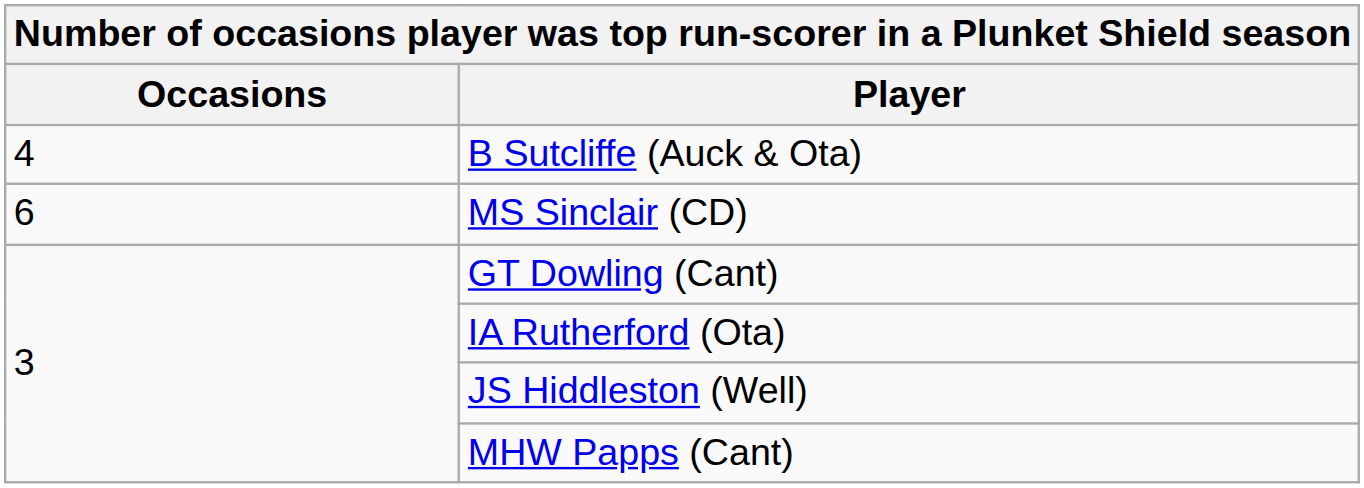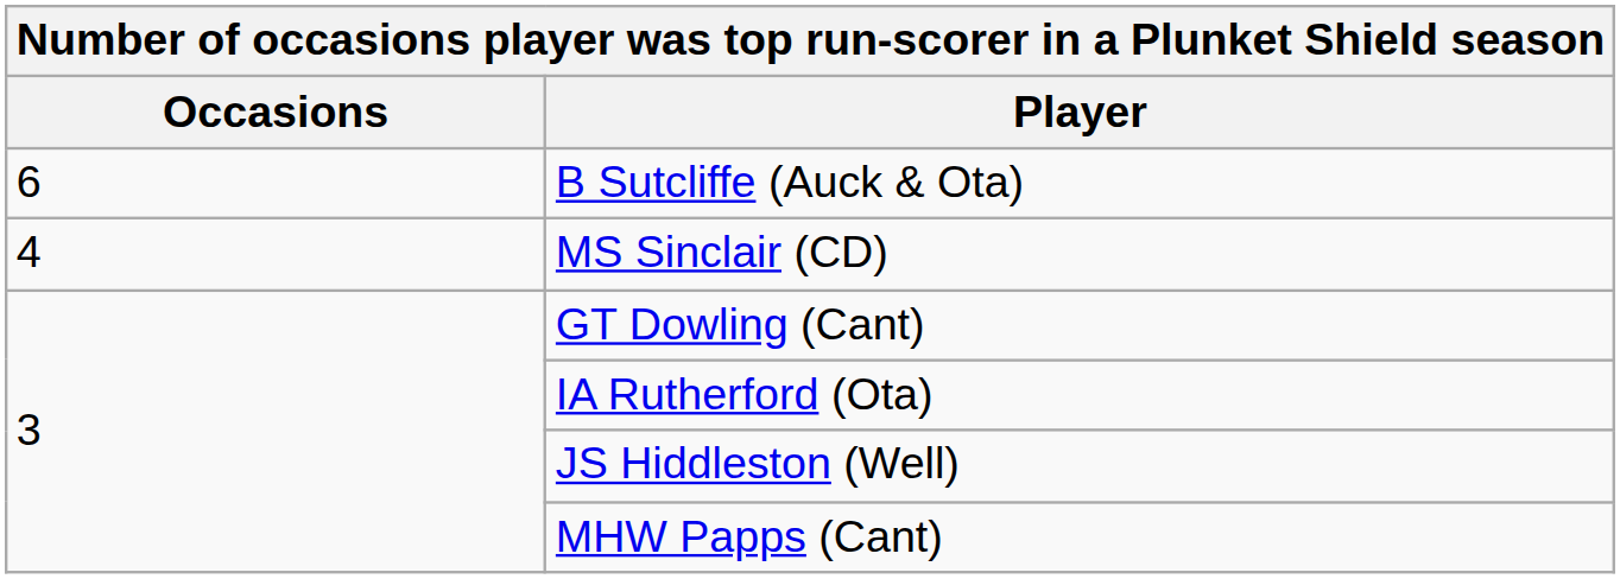B Sutcliffe (Auck & Ota) | Occasions: 4 -> 6
MS Sinclair (CD) | Occasions: 6 -> 4
